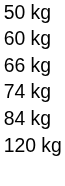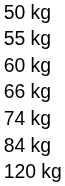+ row: 55 kg
